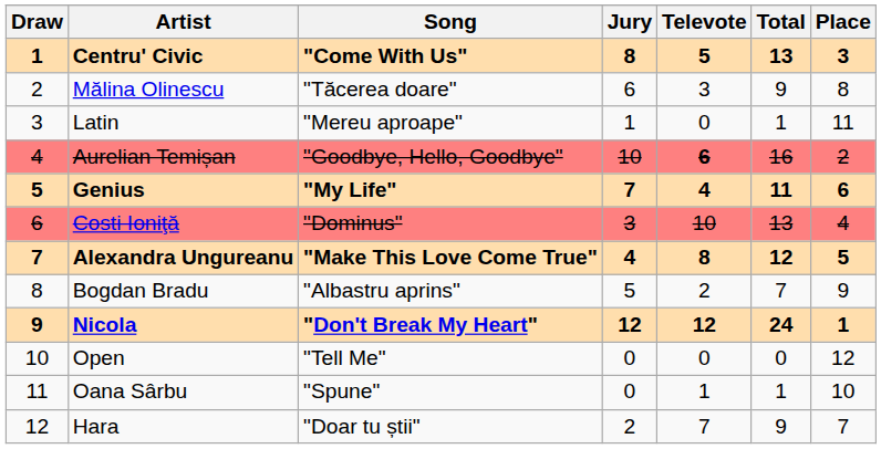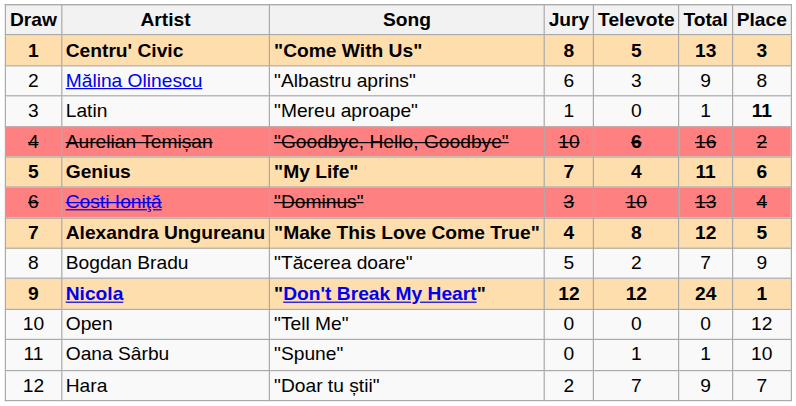Mălina Olinescu | Song: "Tăcerea doare" -> "Albastru aprins"
Latin | Place: normal -> bold
Bogdan Bradu | Song: "Albastru aprins" -> "Tăcerea doare"
